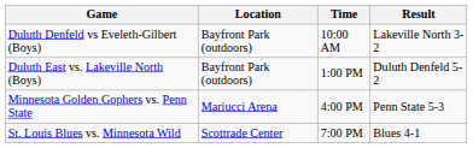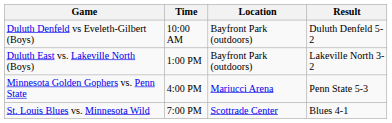columns swapped: Location <-> Time
Duluth Denfeld vs Eveleth-Gilbert (Boys) | Result: Lakeville North 3-2 -> Duluth Denfeld 5-2
Duluth East vs. Lakeville North (Boys) | Result: Duluth Denfeld 5-2 -> Lakeville North 3-2
